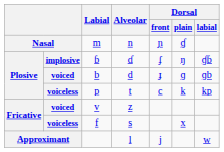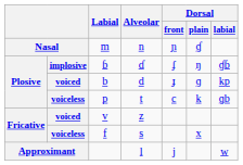b | Dorsal / labial: ɡb -> kp
p | Dorsal / labial: kp -> ɡb
